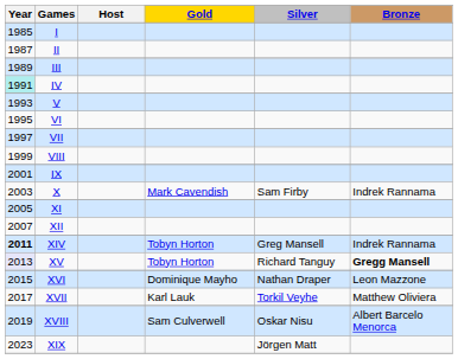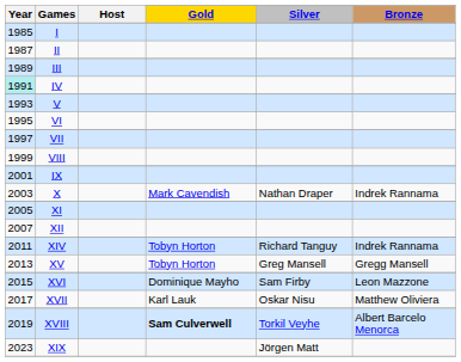X | Silver: Sam Firby -> Nathan Draper
XIV | Year: bold -> normal
XIV | Silver: Greg Mansell -> Richard Tanguy
XV | Year: lavender background -> no background
XV | Silver: Richard Tanguy -> Greg Mansell
XV | Bronze: bold -> normal
XVI | Silver: Nathan Draper -> Sam Firby
XVII | Silver: Torkil Veyhe -> Oskar Nisu
XVIII | Gold: normal -> bold
XVIII | Silver: Oskar Nisu -> Torkil Veyhe
